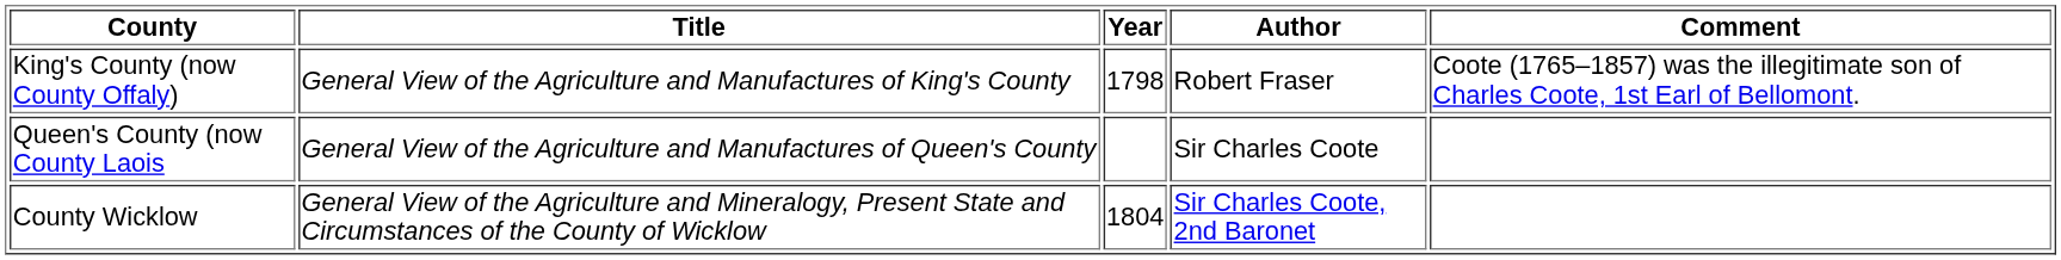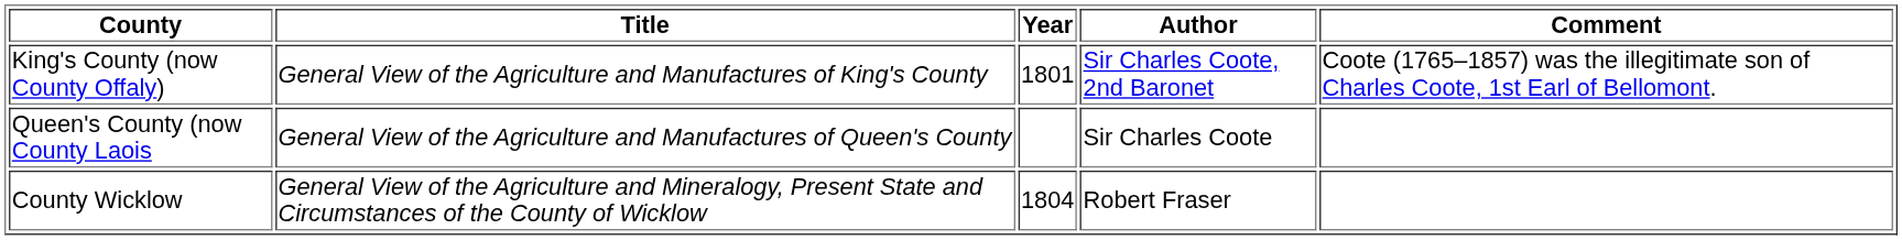King's County (now County Offaly) | Year: 1798 -> 1801
King's County (now County Offaly) | Author: Robert Fraser -> Sir Charles Coote, 2nd Baronet
County Wicklow | Author: Sir Charles Coote, 2nd Baronet -> Robert Fraser
